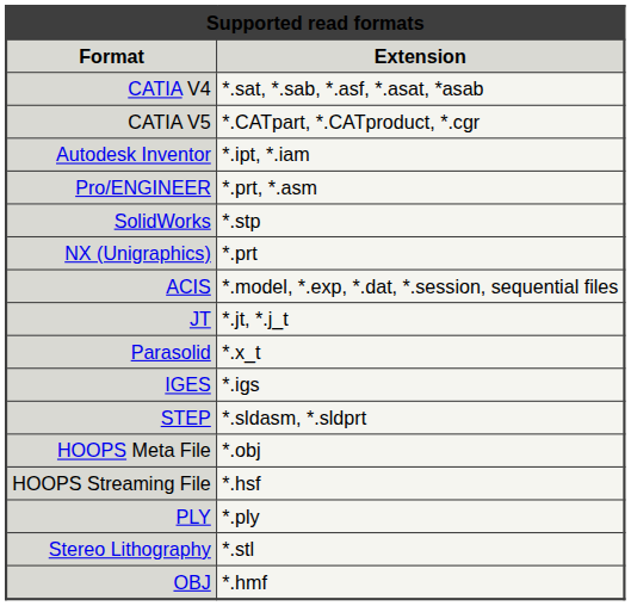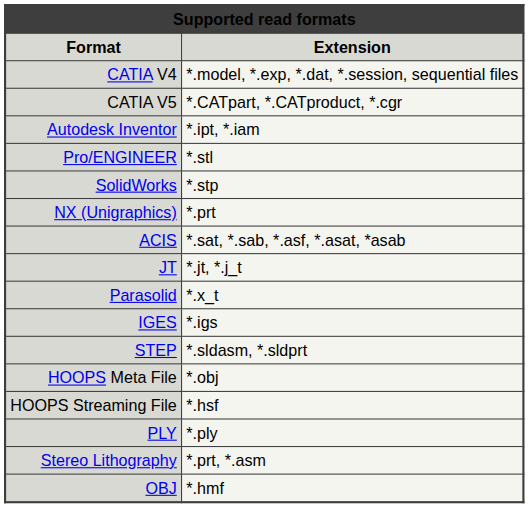CATIA V4 | Extension: *.sat, *.sab, *.asf, *.asat, *asab -> *.model, *.exp, *.dat, *.session, sequential files
Pro/ENGINEER | Extension: *.prt, *.asm -> *.stl
ACIS | Extension: *.model, *.exp, *.dat, *.session, sequential files -> *.sat, *.sab, *.asf, *.asat, *asab
Stereo Lithography | Extension: *.stl -> *.prt, *.asm
